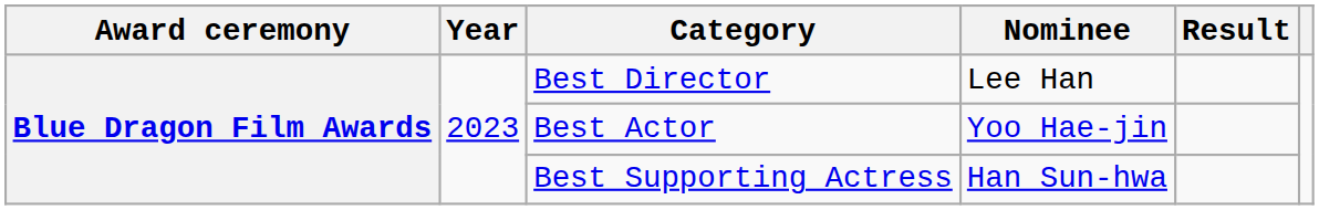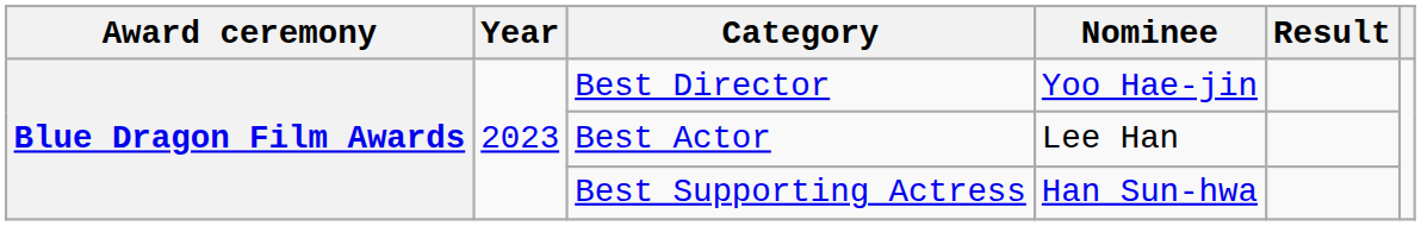Best Director | Nominee: Lee Han -> Yoo Hae-jin
Best Actor | Nominee: Yoo Hae-jin -> Lee Han
